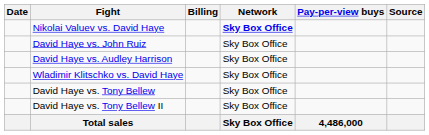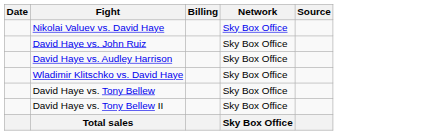- column: Pay-per-view buys | 4,486,000
Nikolai Valuev vs. David Haye | Network: bold -> normal
